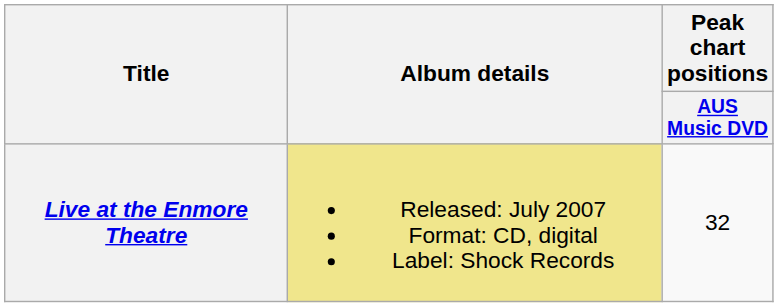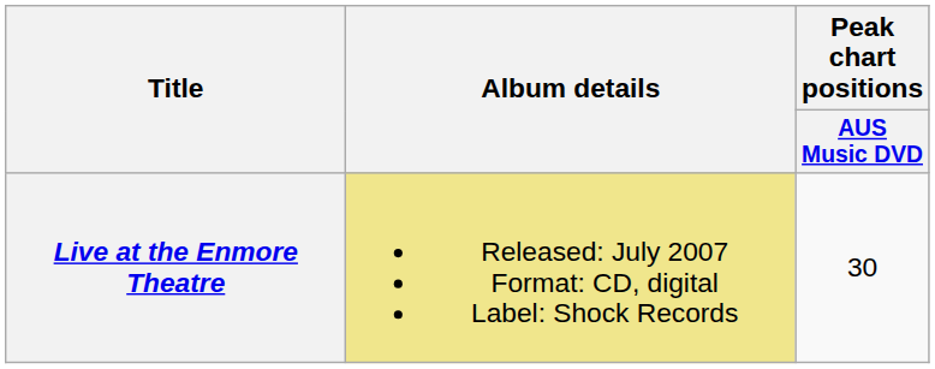Live at the Enmore Theatre | Peak chart positions / AUS Music DVD: 32 -> 30
